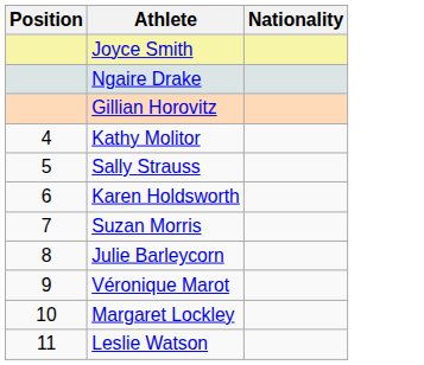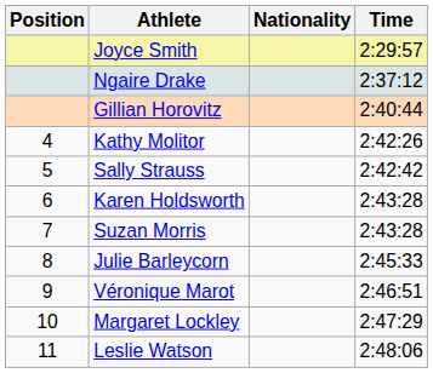+ column: Time | 2:29:57 | 2:37:12 | 2:40:44 | 2:42:26 | 2:42:42 | 2:43:28 | 2:43:28 | 2:45:33 | 2:46:51 | 2:47:29 | 2:48:06
